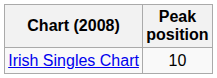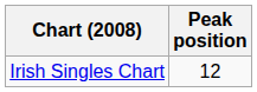Irish Singles Chart | Peak position: 10 -> 12
